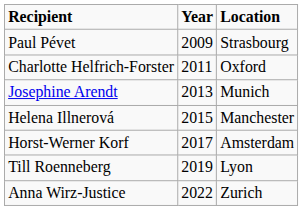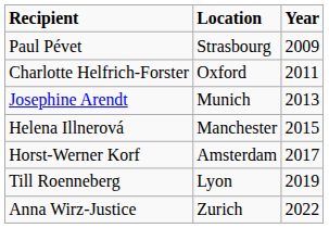columns swapped: Location <-> Year
